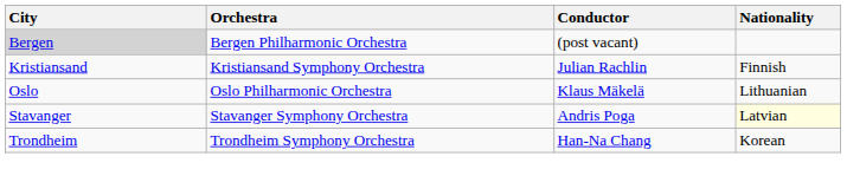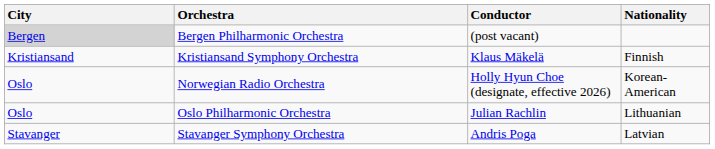Kristiansand Symphony Orchestra | Conductor: Julian Rachlin -> Klaus Mäkelä
+ row: Oslo | Norwegian Radio Orchestra | Holly Hyun Choe (designate, effective 2026) | Korean-American
Oslo Philharmonic Orchestra | Conductor: Klaus Mäkelä -> Julian Rachlin
Stavanger Symphony Orchestra | Nationality: lightyellow background -> no background
- row: Trondheim | Trondheim Symphony Orchestra | Han-Na Chang | Korean
